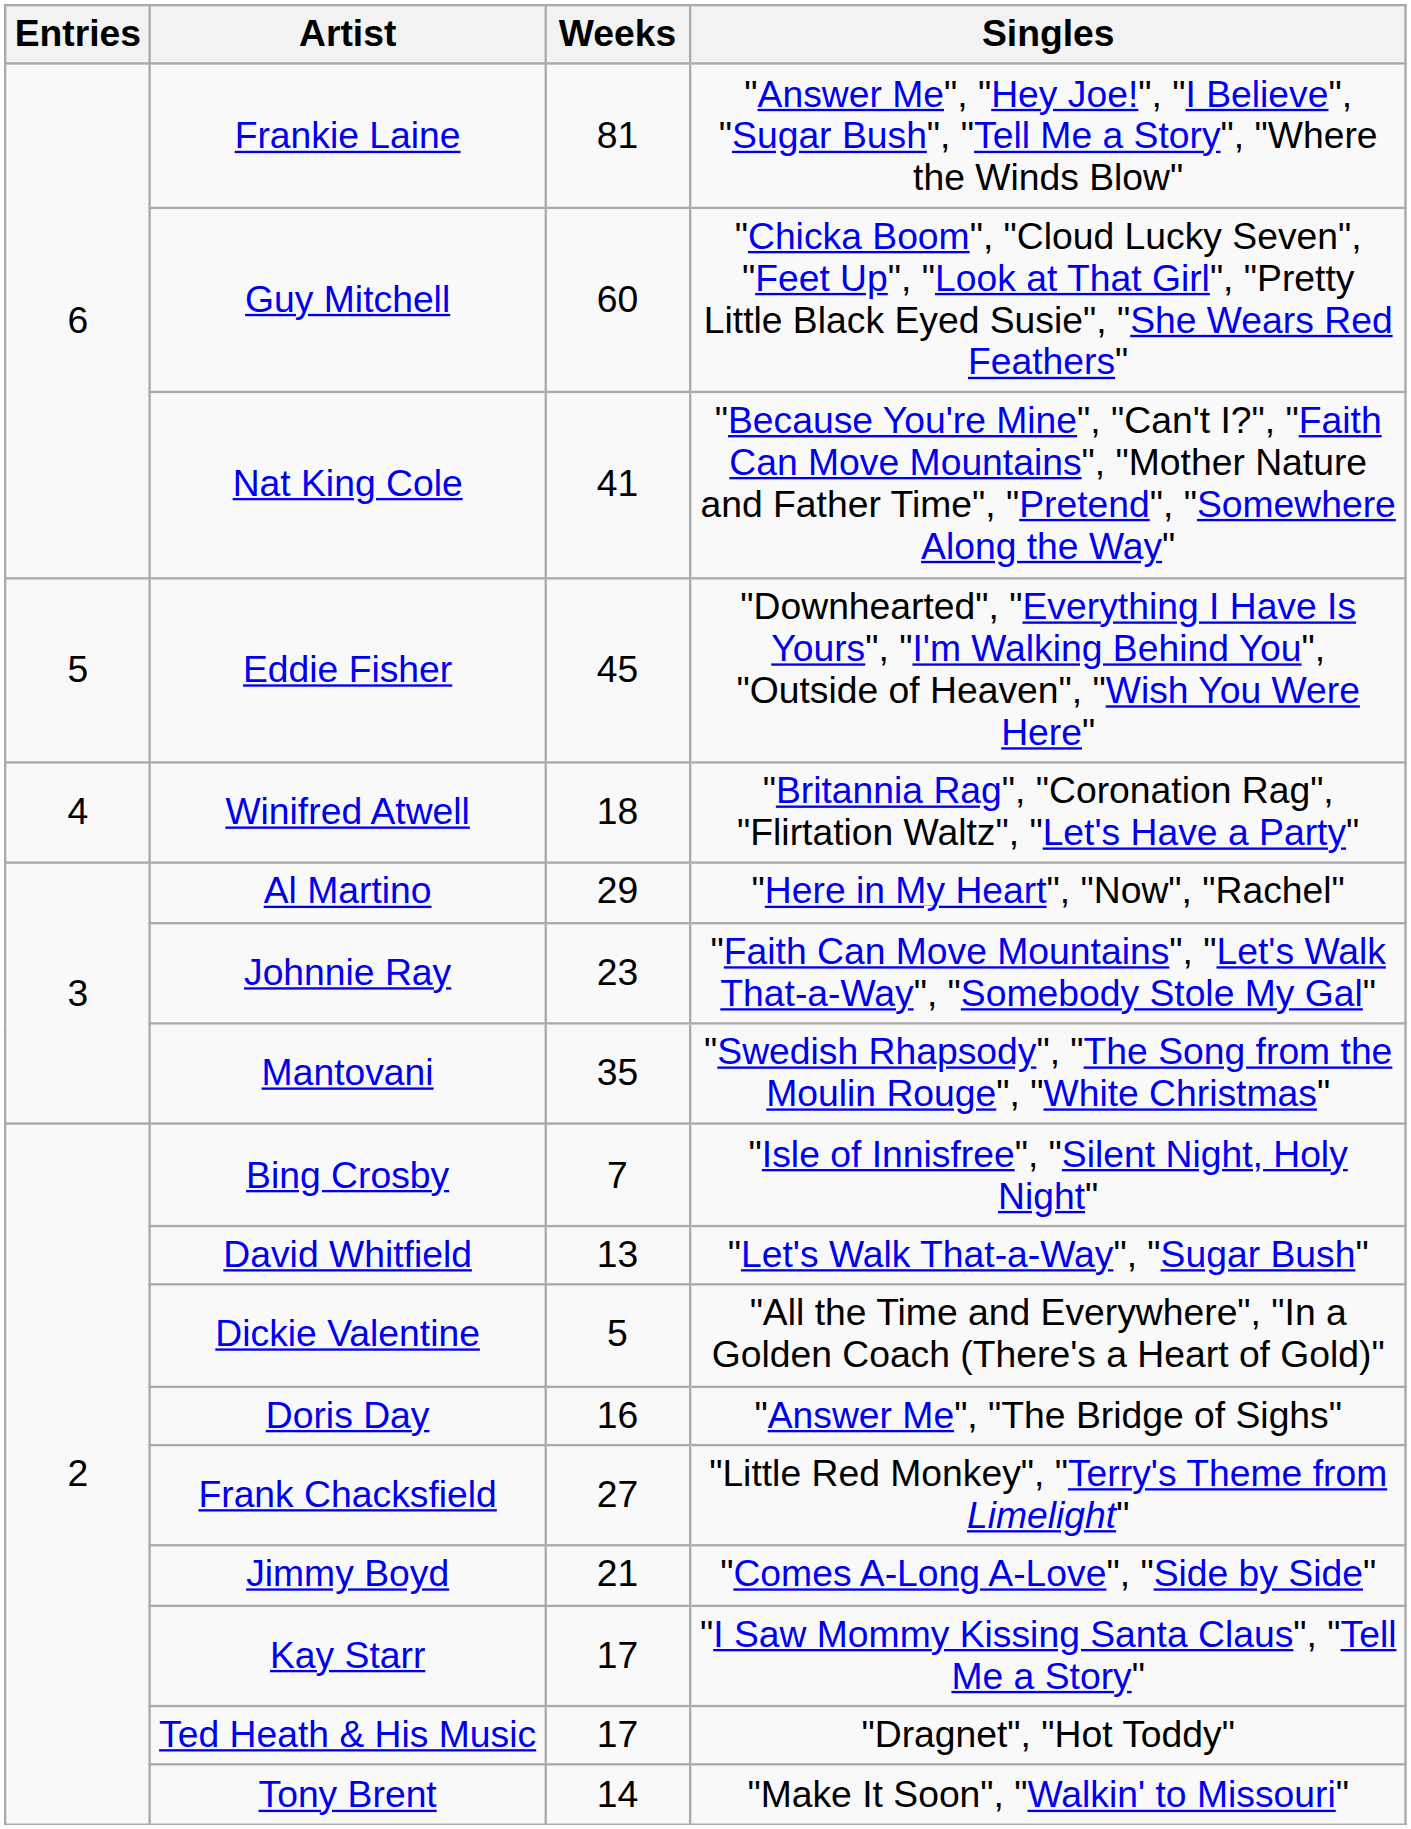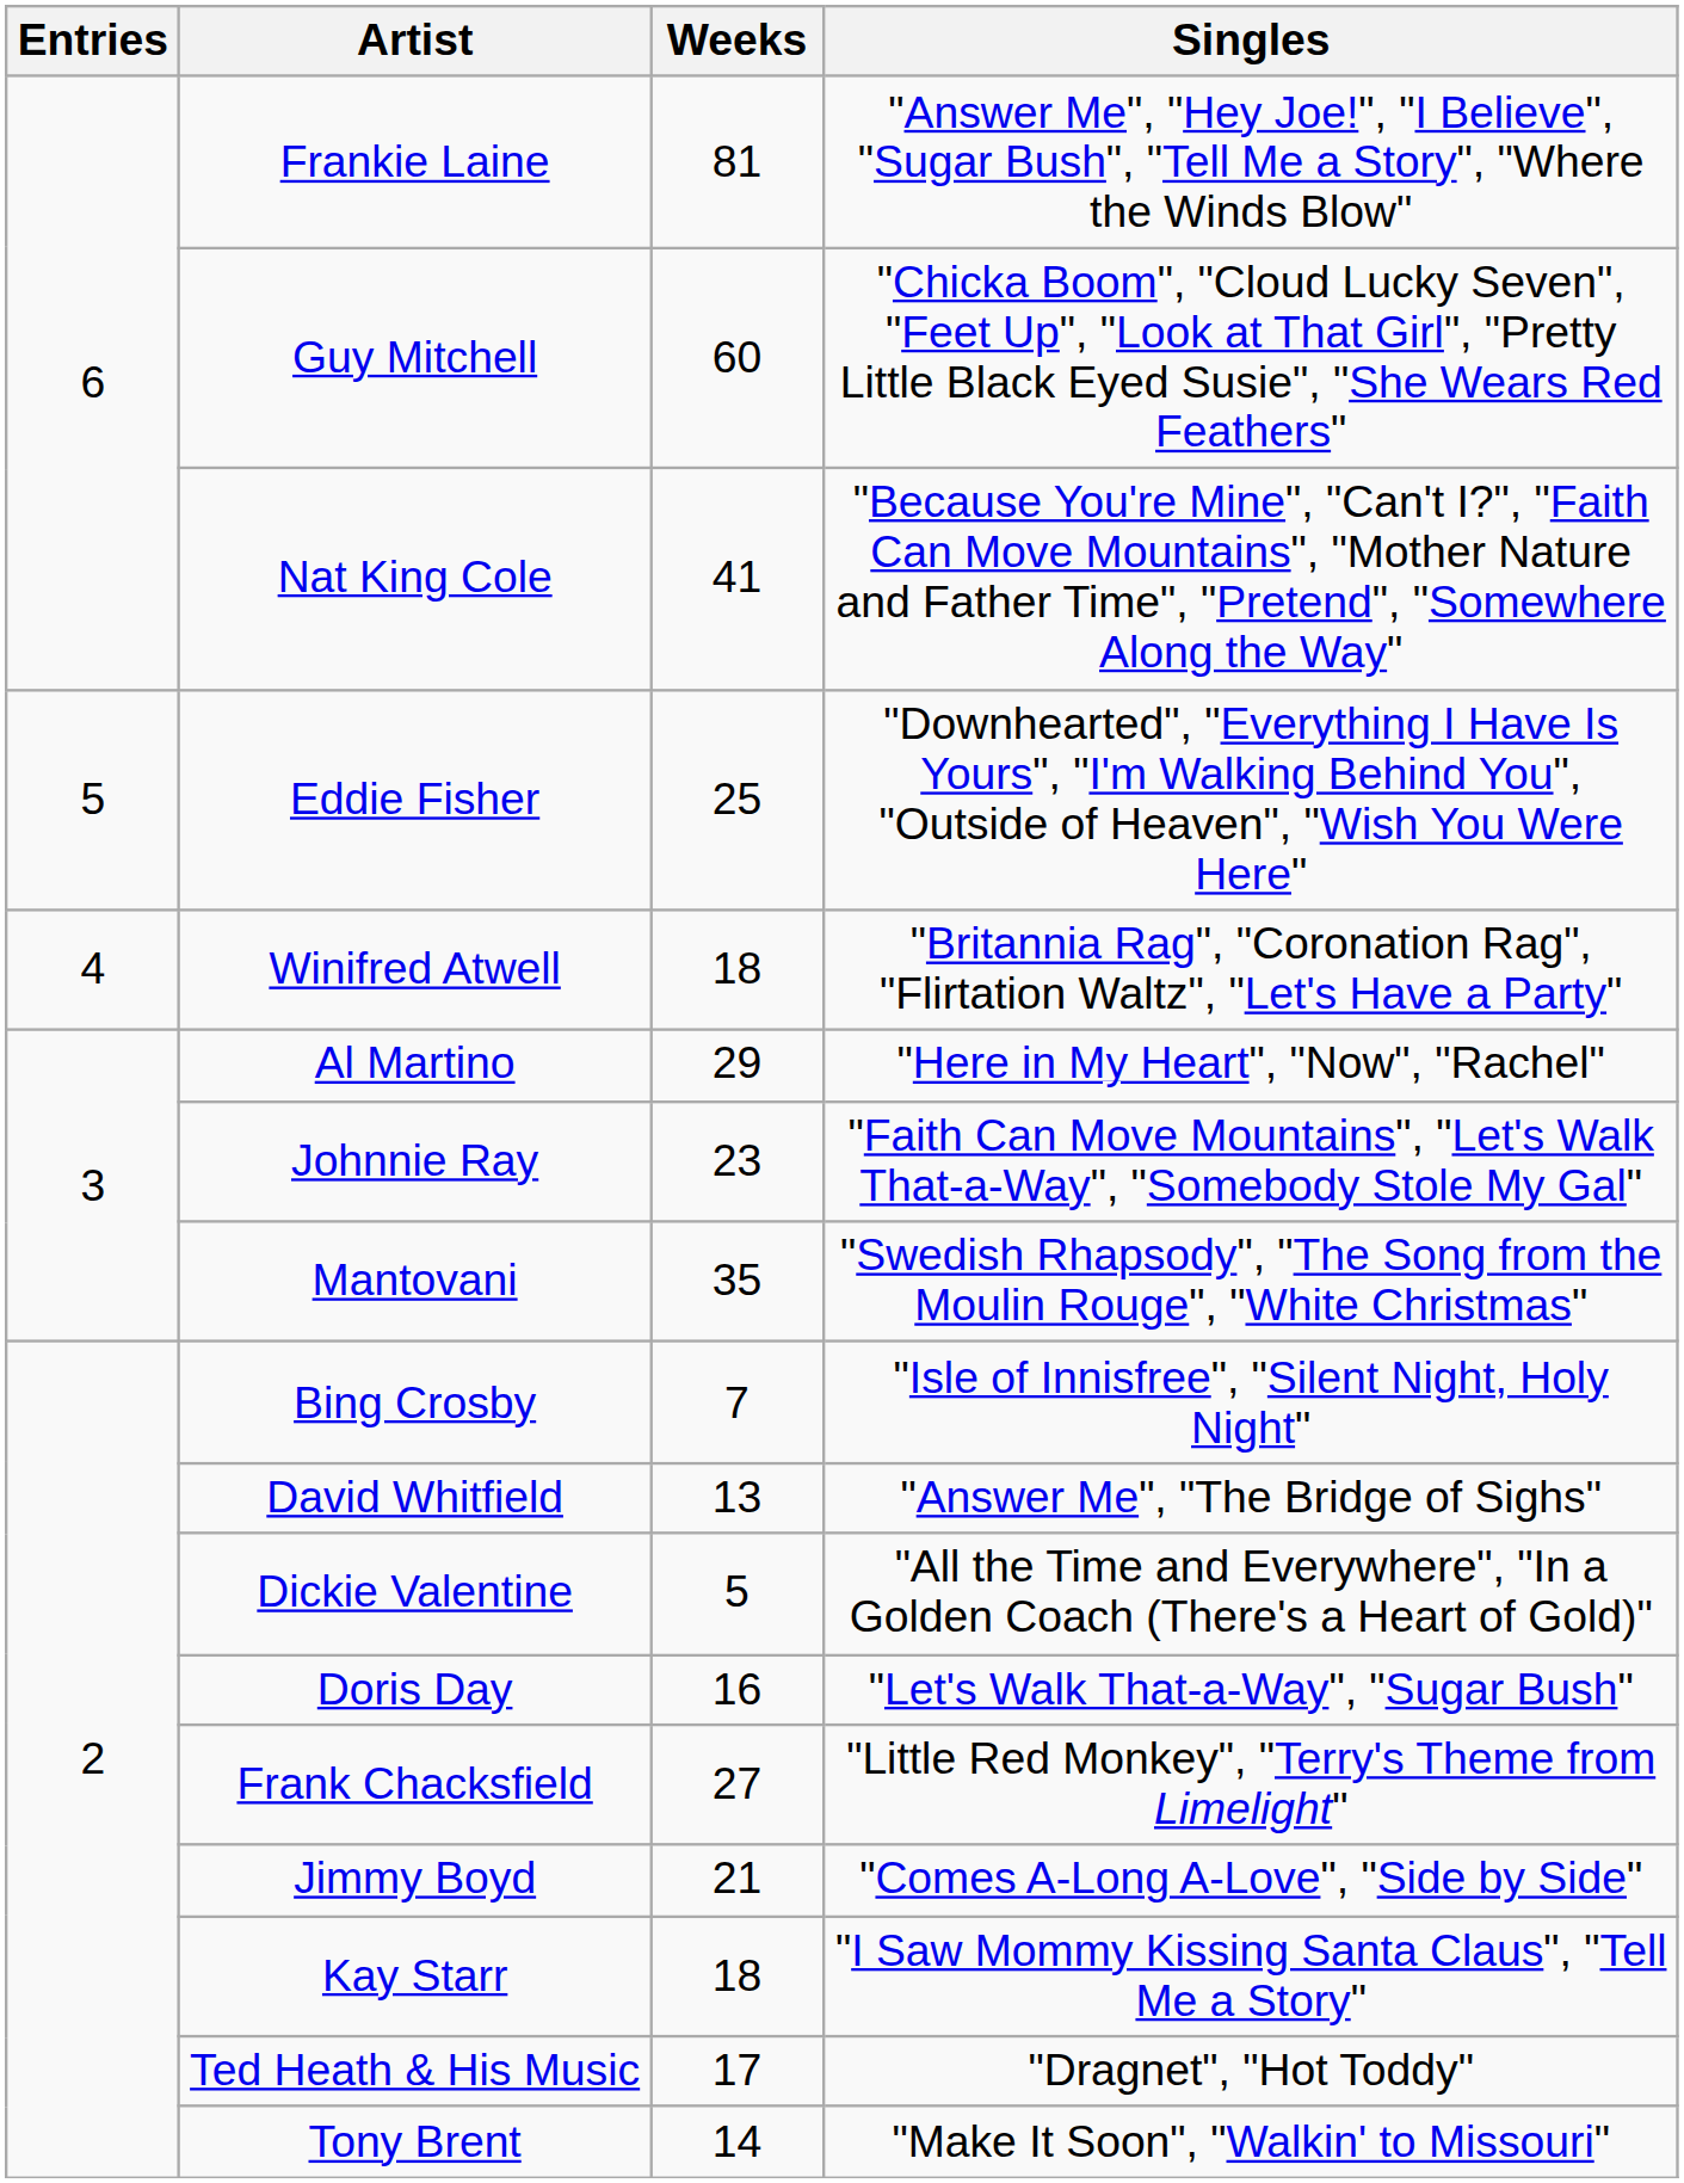Eddie Fisher | Weeks: 45 -> 25
David Whitfield | Singles: "Let's Walk That-a-Way", "Sugar Bush" -> "Answer Me", "The Bridge of Sighs"
Doris Day | Singles: "Answer Me", "The Bridge of Sighs" -> "Let's Walk That-a-Way", "Sugar Bush"
Kay Starr | Weeks: 17 -> 18
